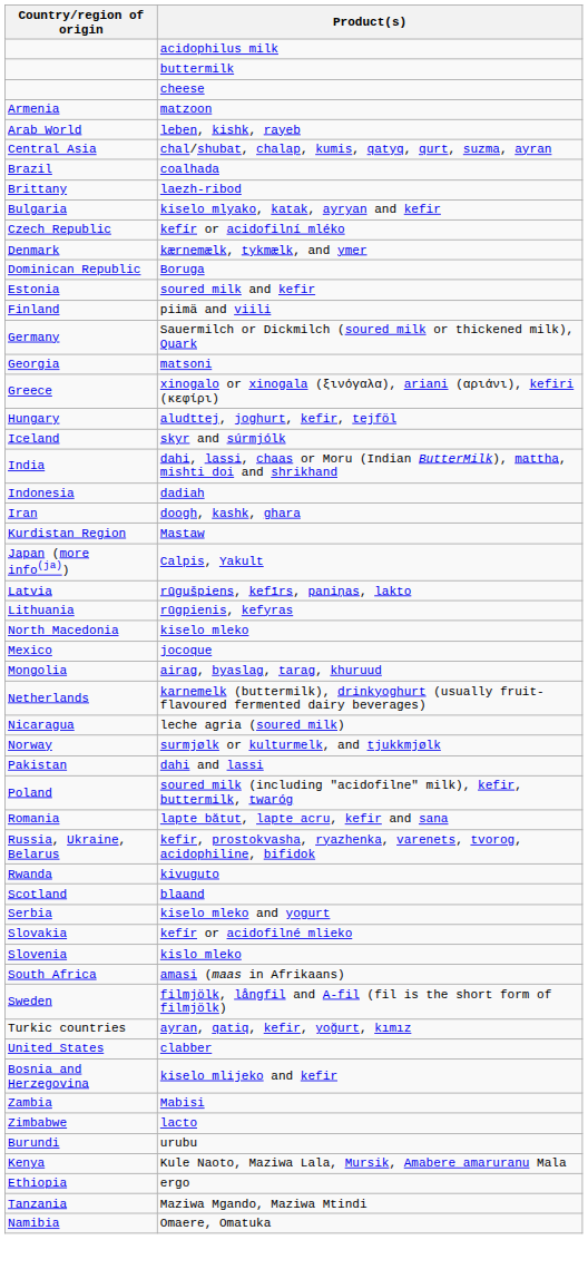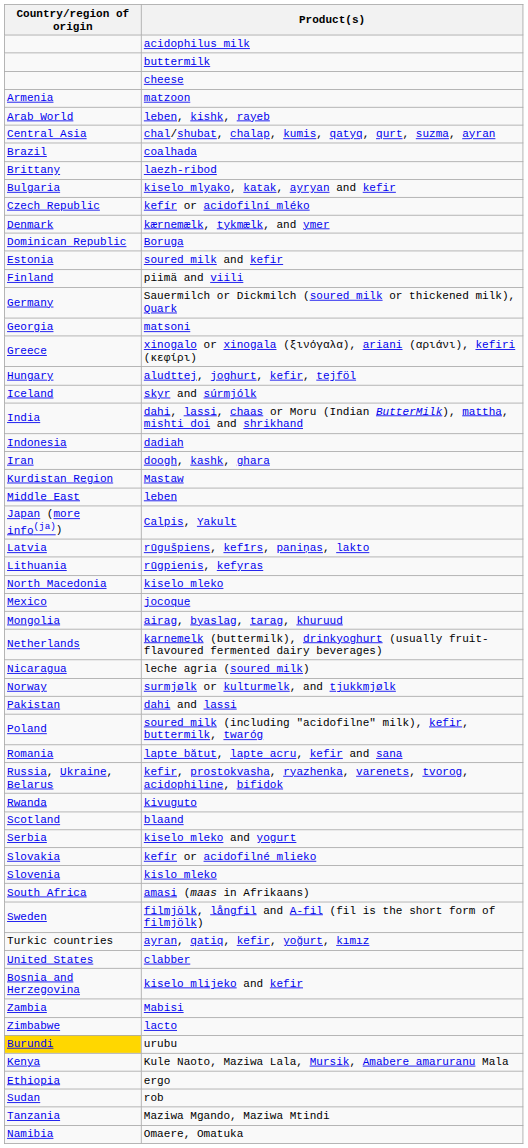+ row: Middle East | leben
urubu | Country/region of origin: no background -> gold background
+ row: Sudan | rob
